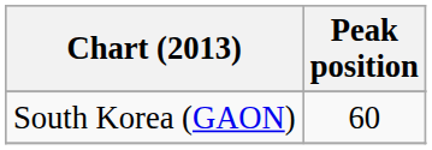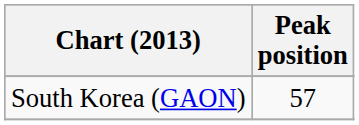South Korea (GAON) | Peak position: 60 -> 57
